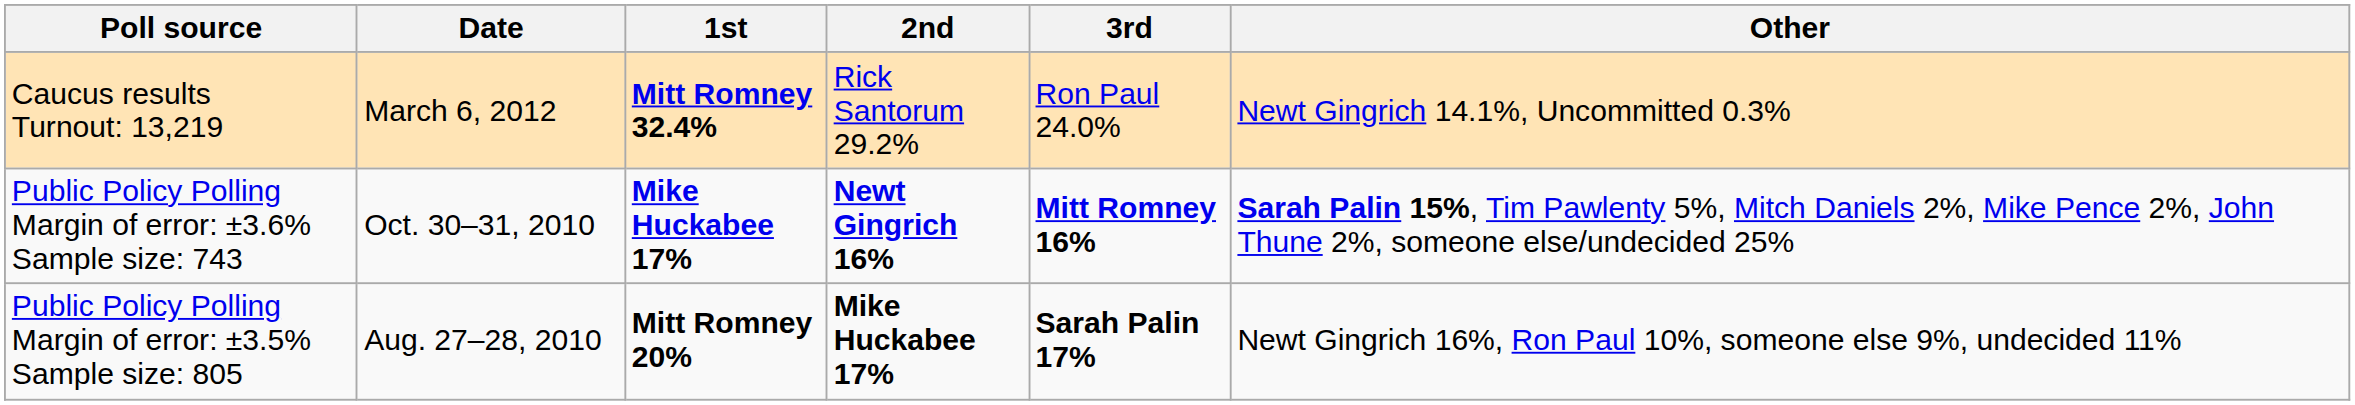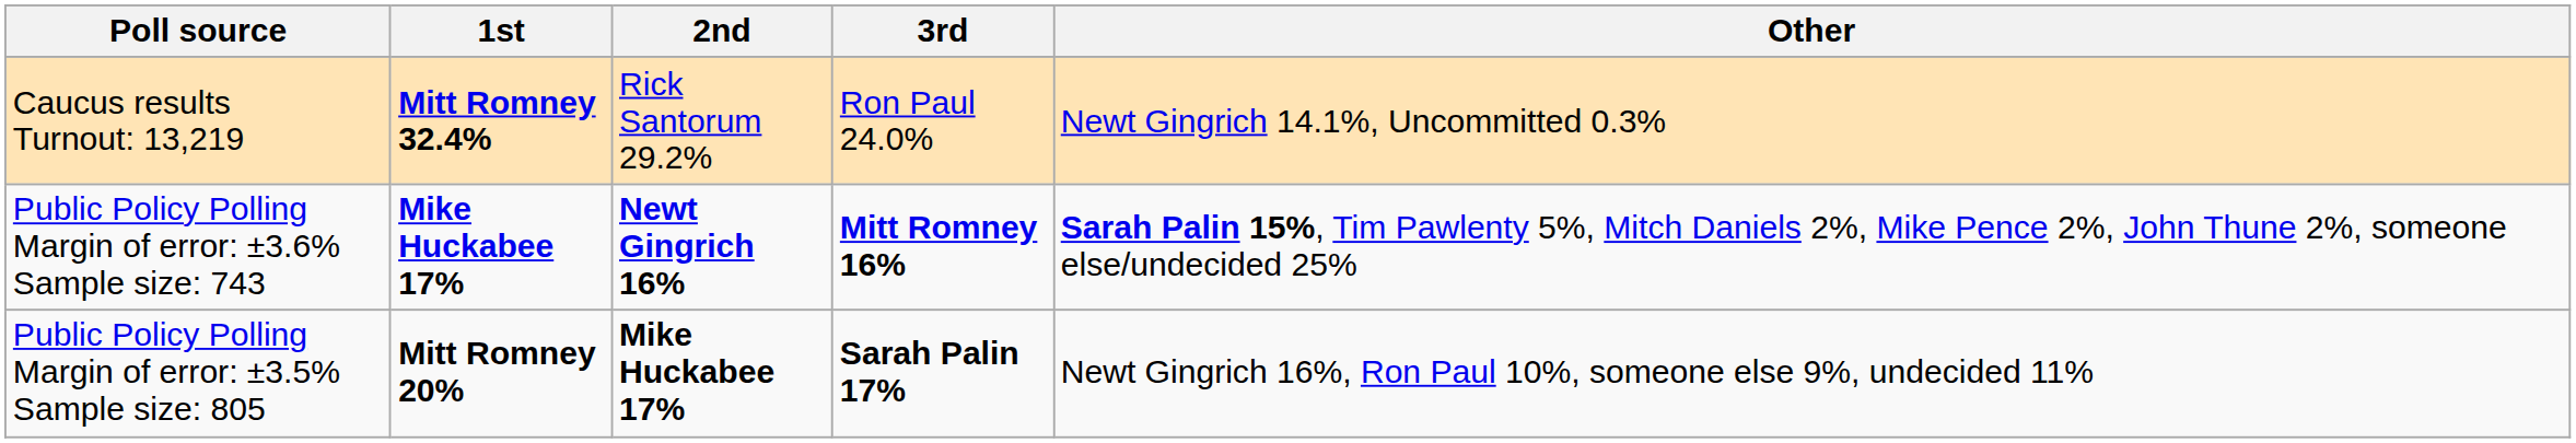- column: Date | March 6, 2012 | Oct. 30–31, 2010 | Aug. 27–28, 2010
